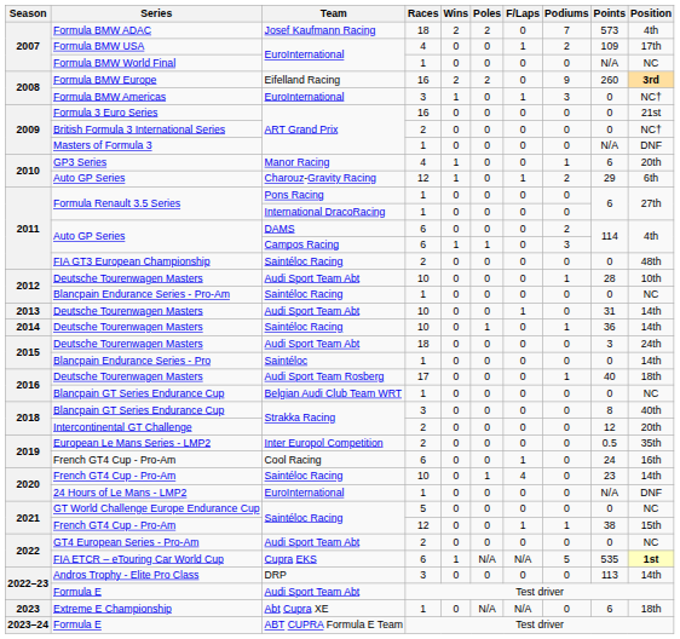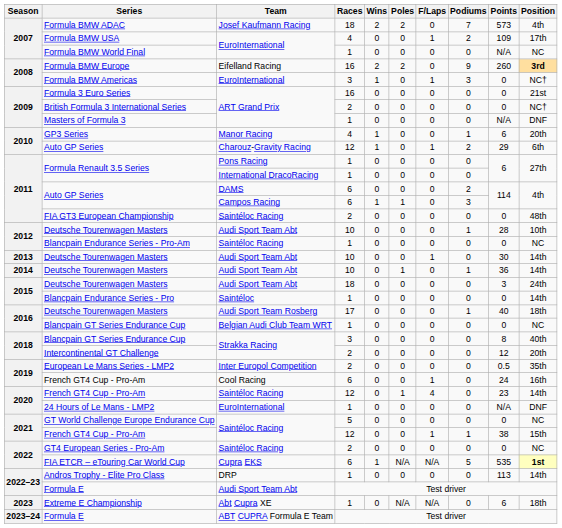2013 / Deutsche Tourenwagen Masters | Points: 31 -> 30
2014 / Deutsche Tourenwagen Masters | Team: Saintéloc Racing -> Audi Sport Team Abt
2020 / French GT4 Cup - Pro-Am | Races: 10 -> 12
GT4 European Series - Pro-Am | Team: Audi Sport Team Abt -> Saintéloc Racing
Andros Trophy - Elite Pro Class | Races: 3 -> 1
